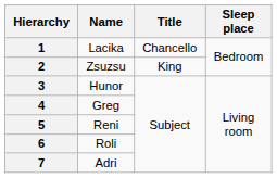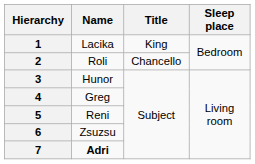1 | Title: Chancello -> King
2 | Name: Zsuzsu -> Roli
2 | Title: King -> Chancello
6 | Name: Roli -> Zsuzsu
7 | Name: normal -> bold
